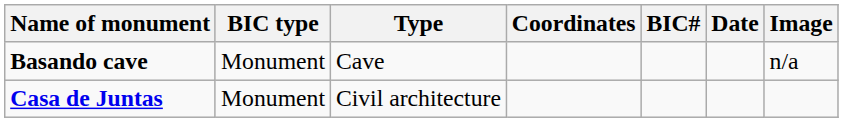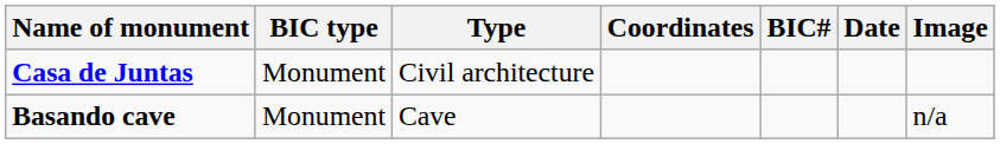rows swapped: Basando cave <-> Casa de Juntas
